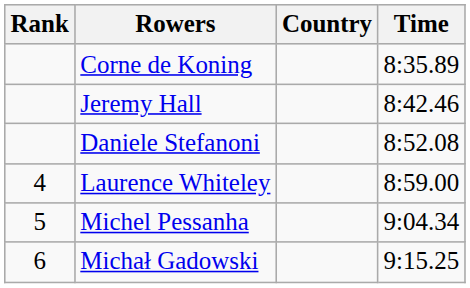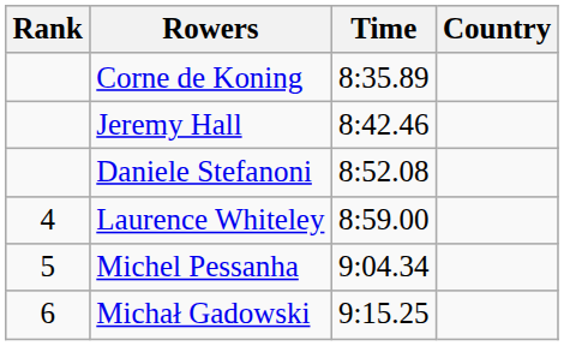columns swapped: Country <-> Time
